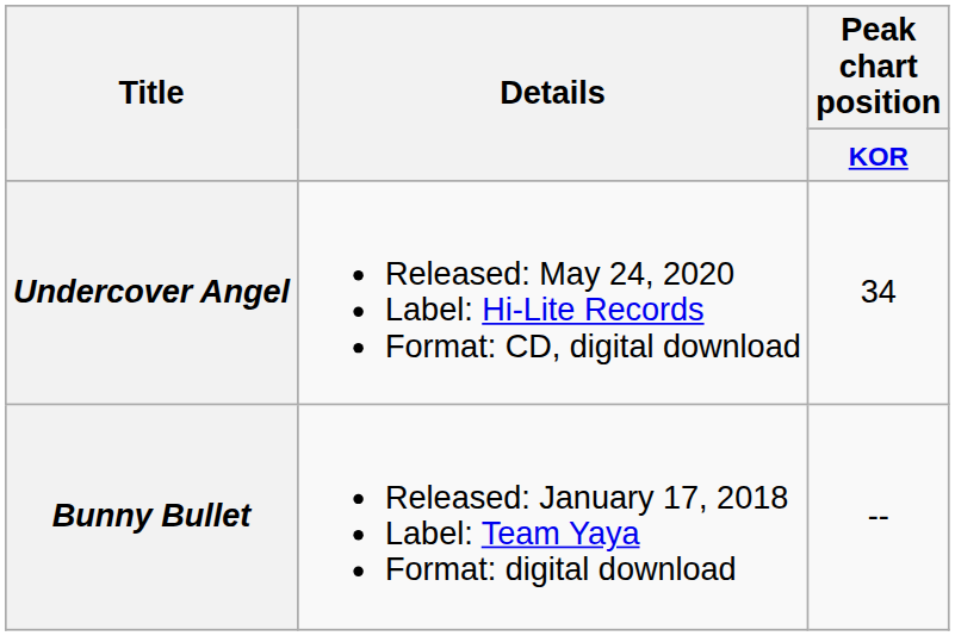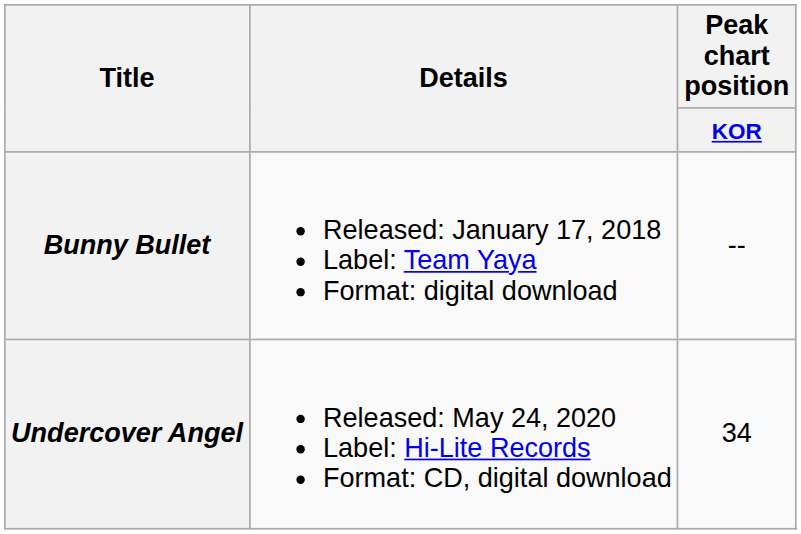rows swapped: Bunny Bullet <-> Undercover Angel
